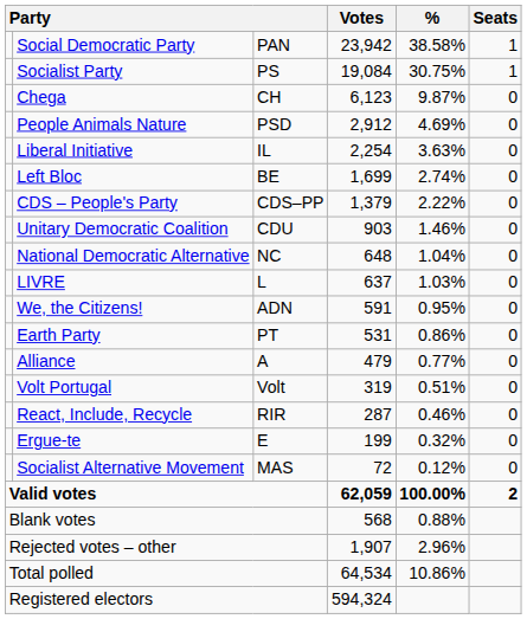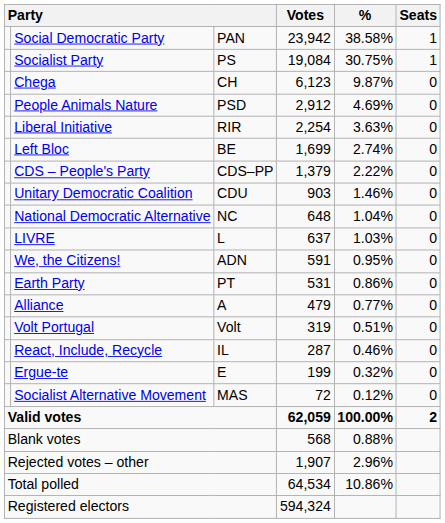Liberal Initiative | column 3: IL -> RIR
React, Include, Recycle | column 3: RIR -> IL
